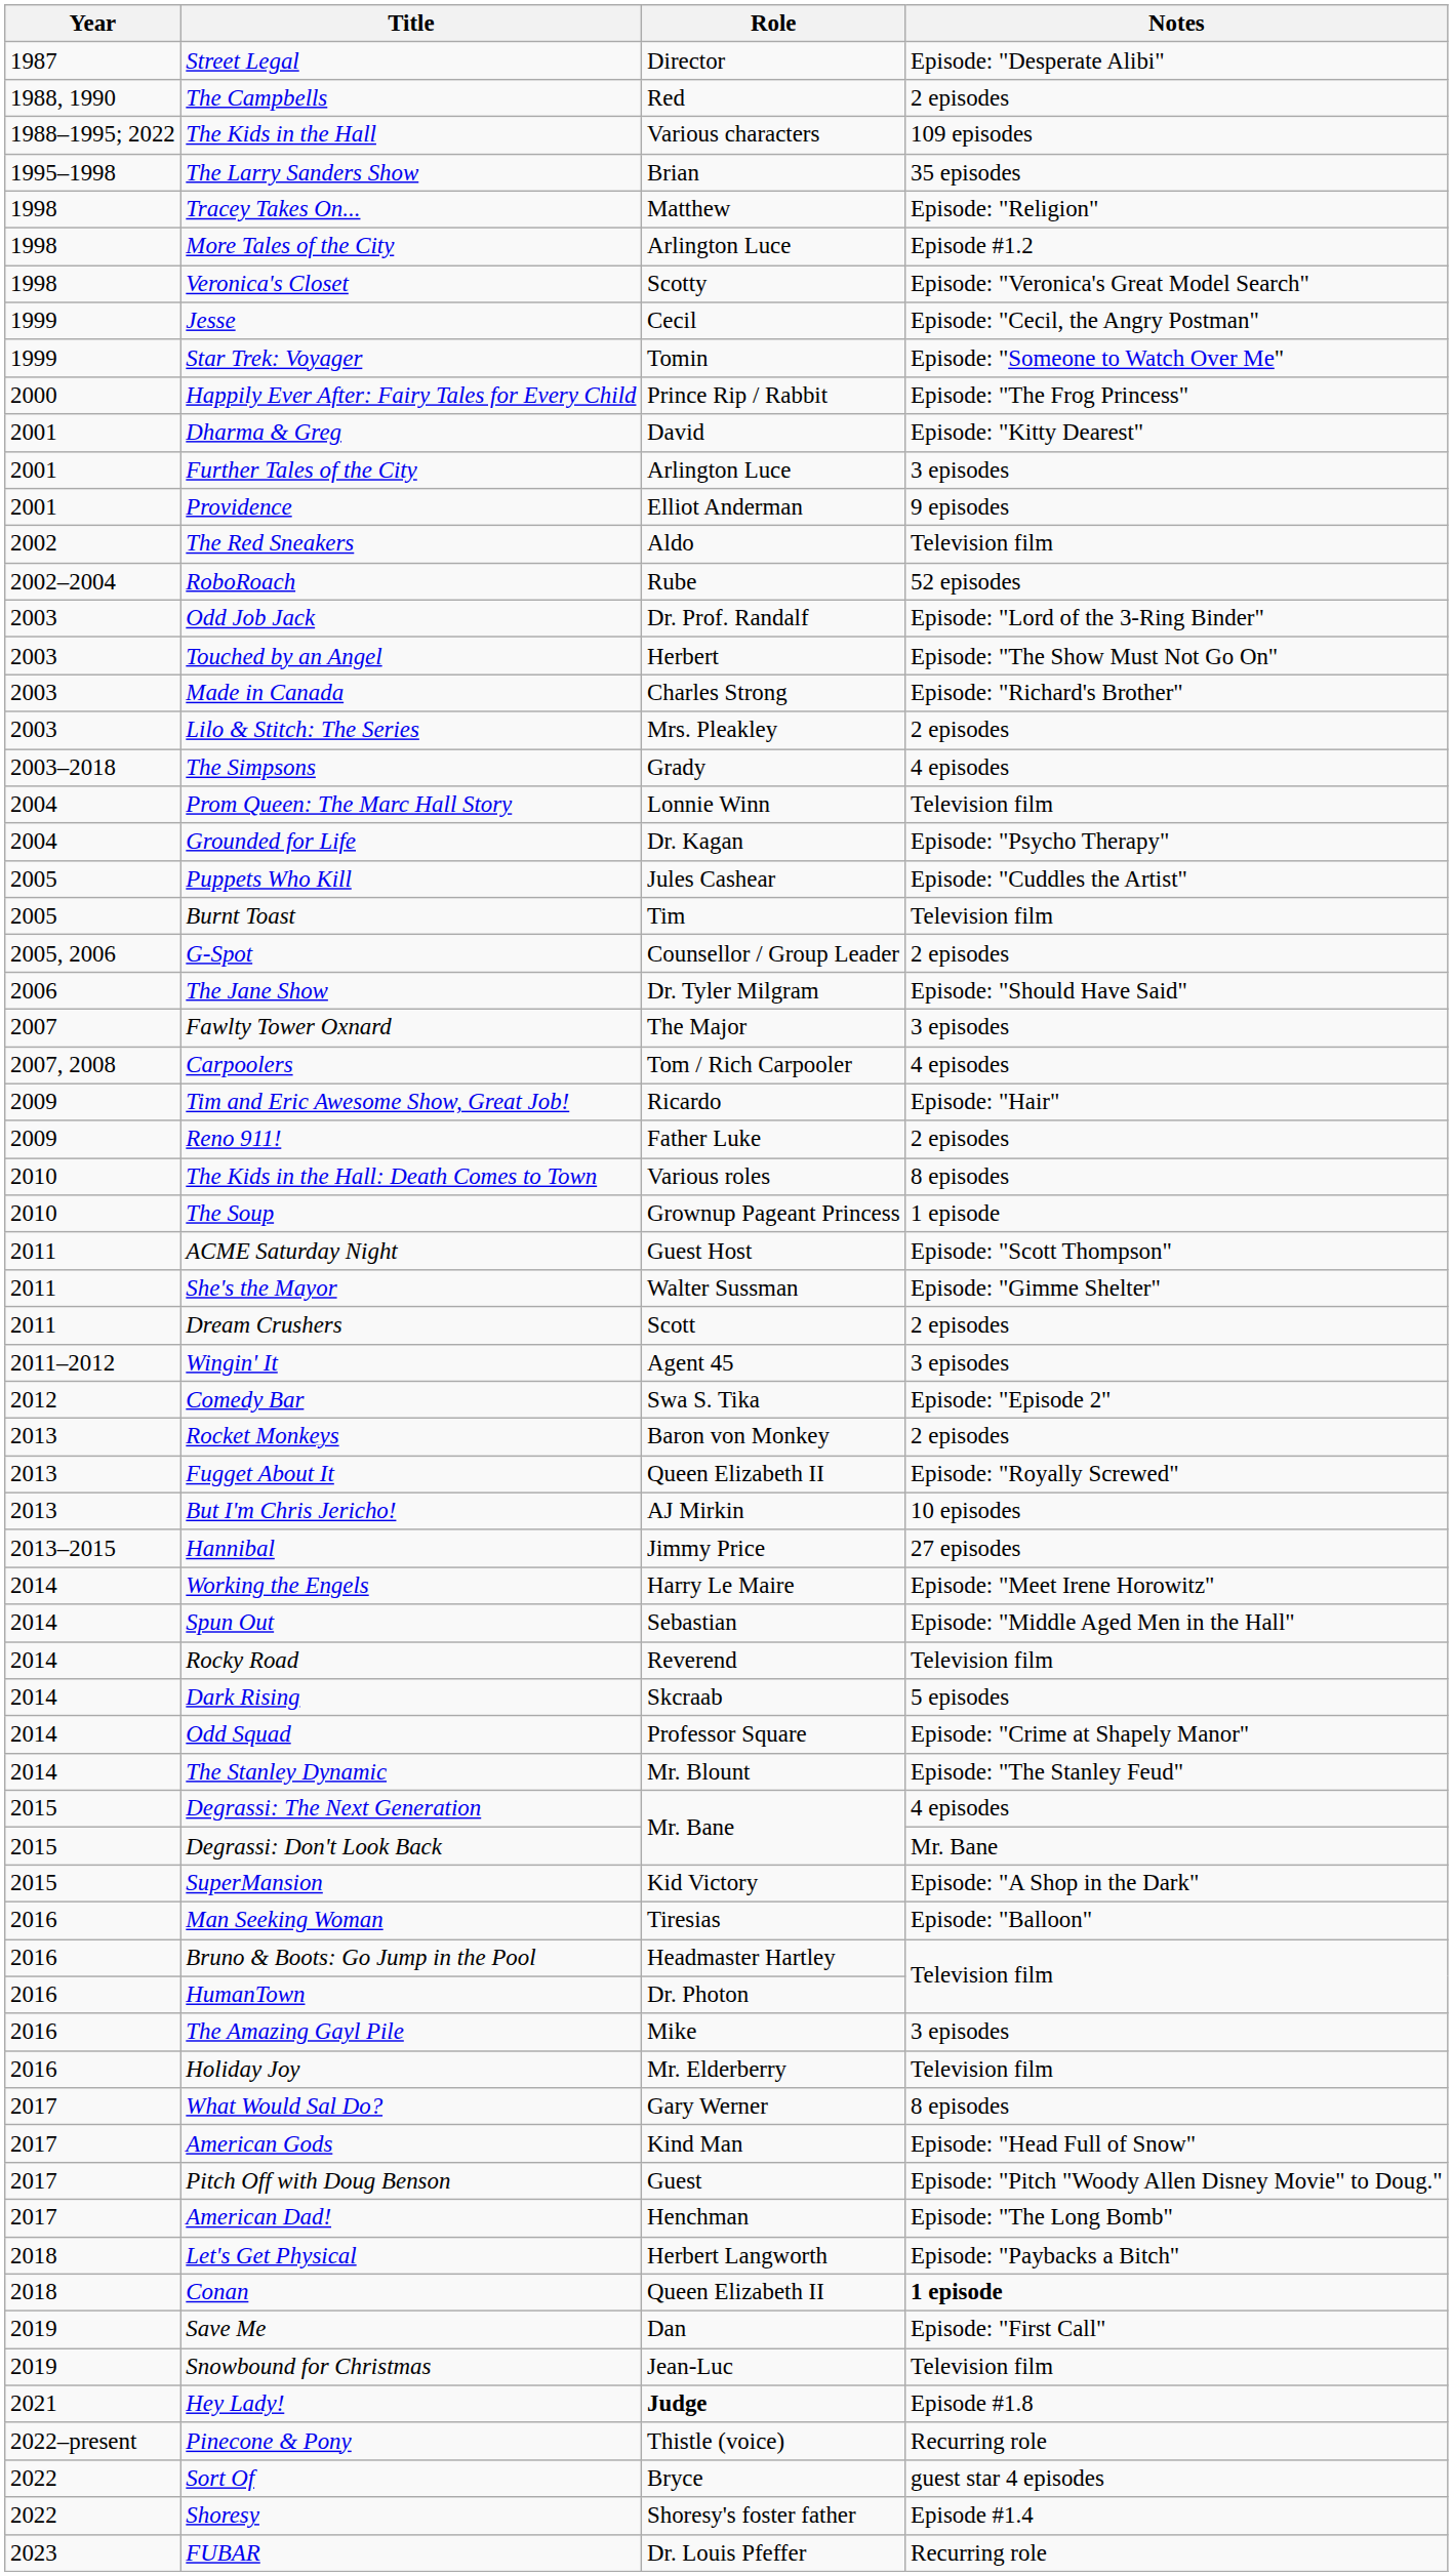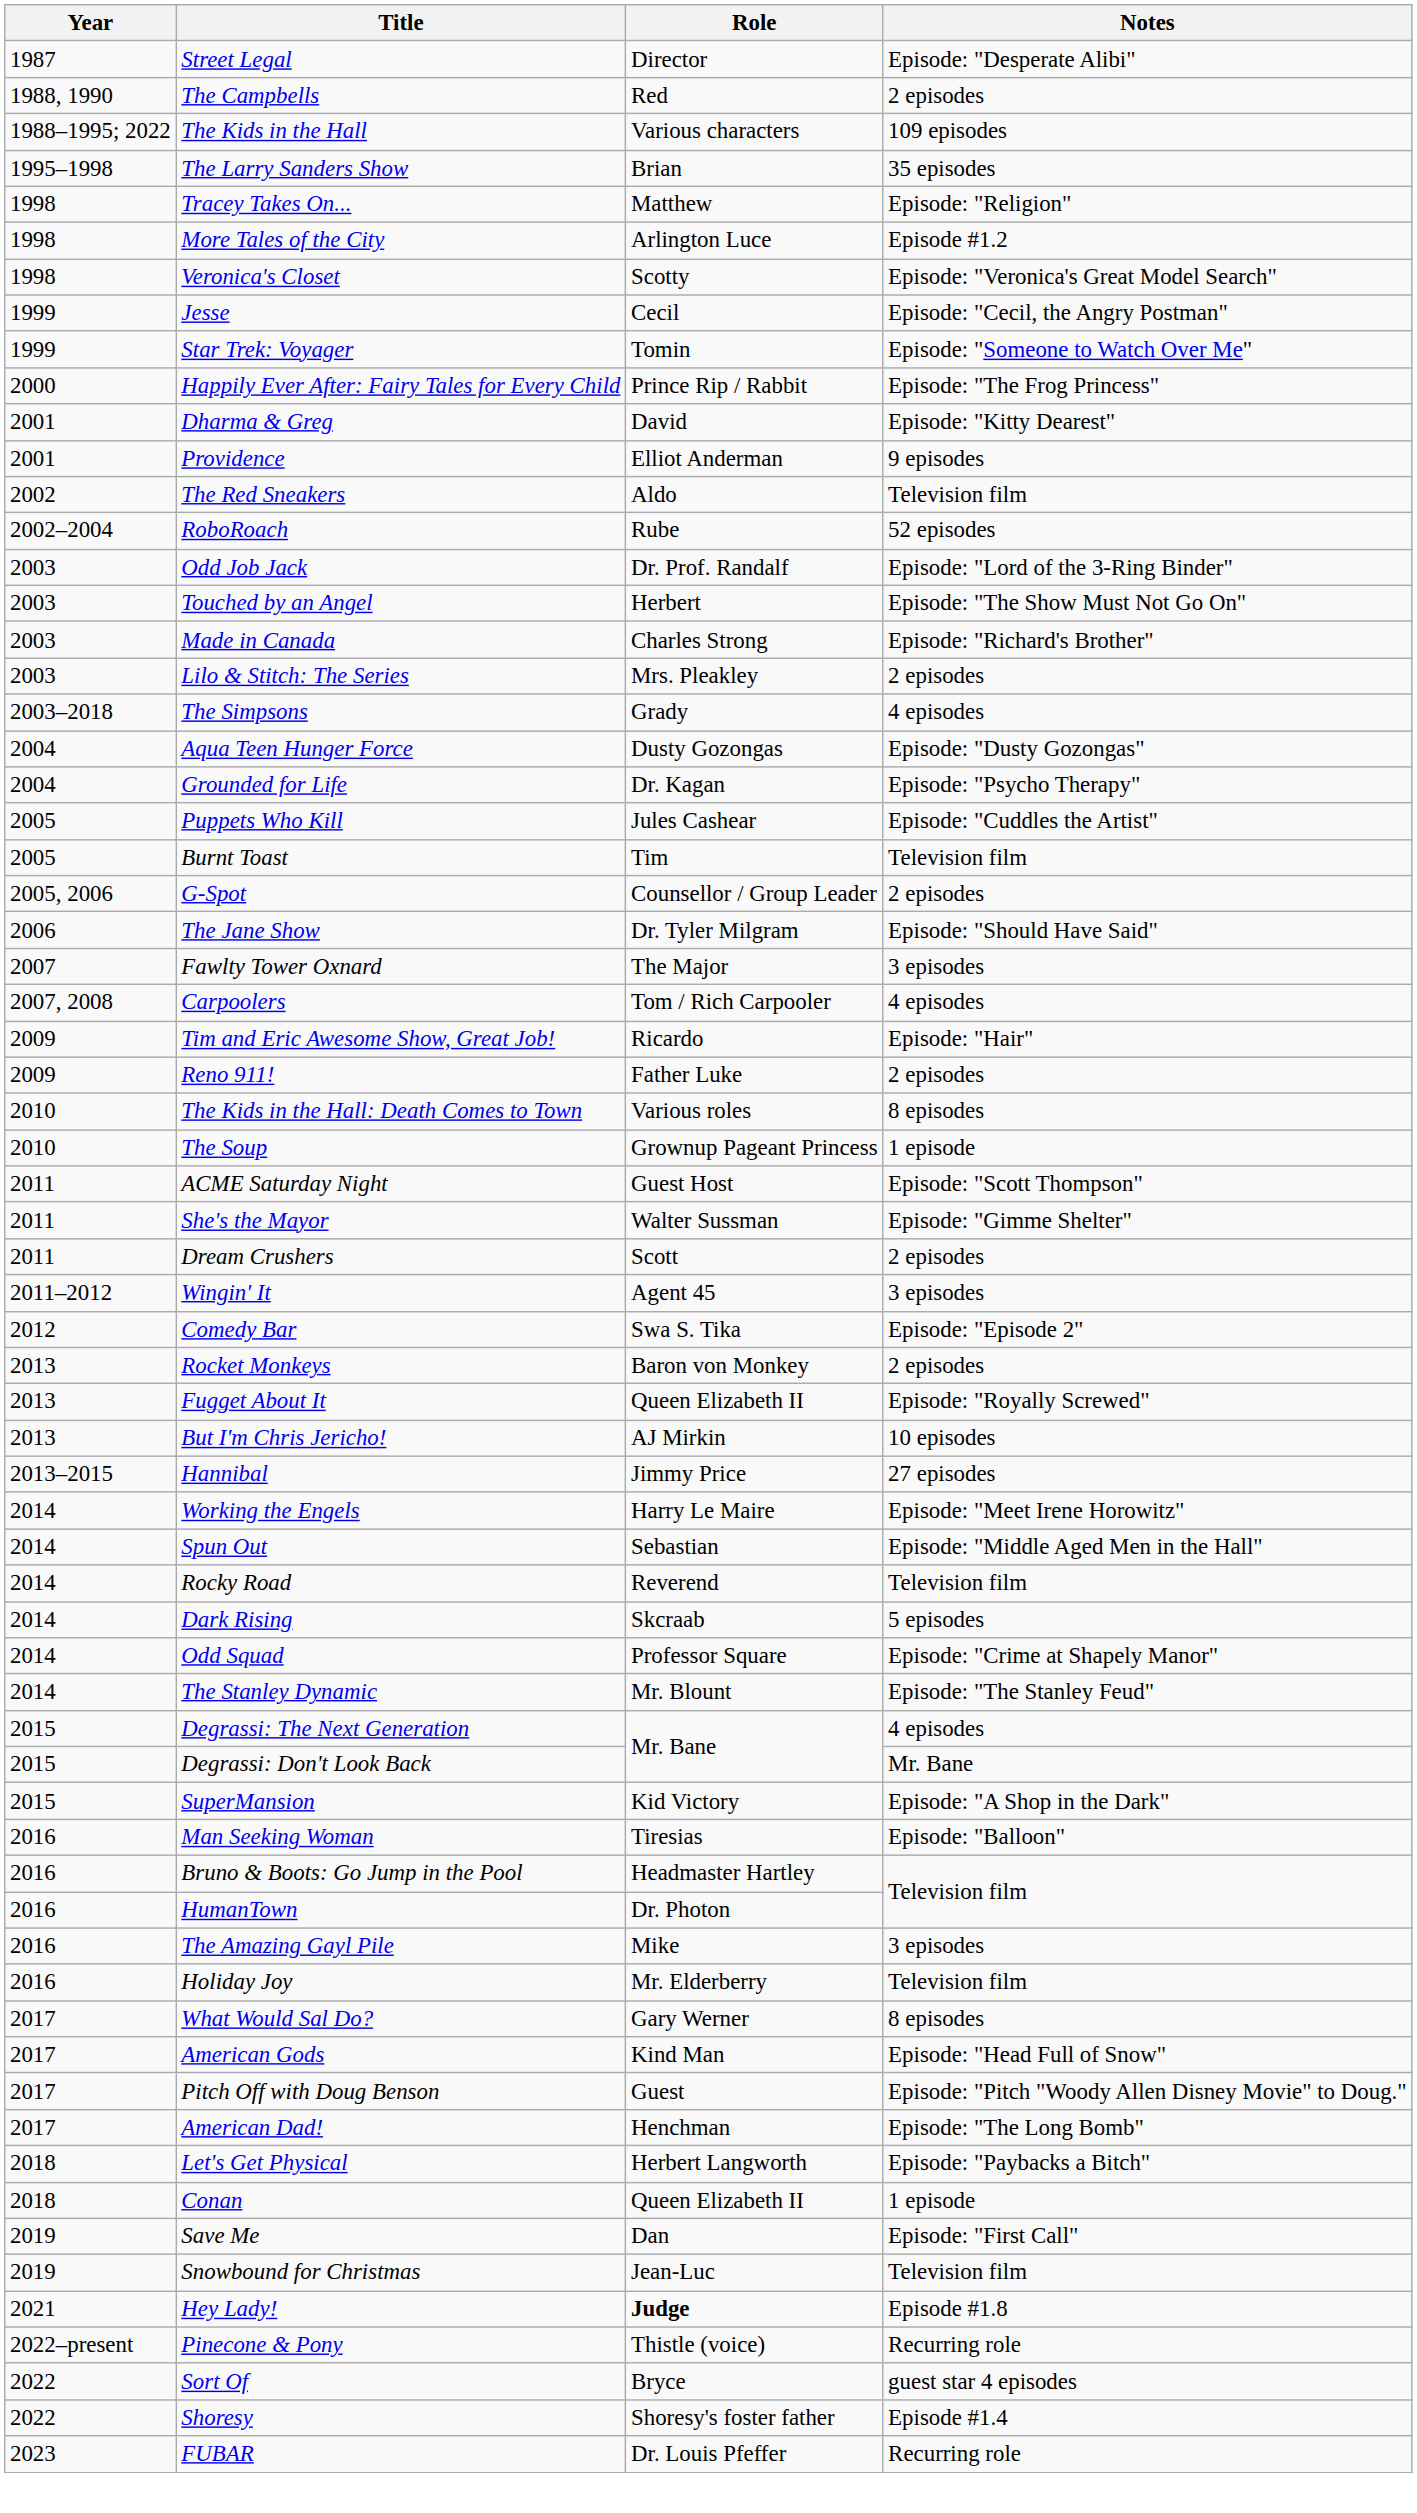- row: 2001 | Further Tales of the City | Arlington Luce | 3 episodes
- row: 2004 | Prom Queen: The Marc Hall Story | Lonnie Winn | Television film
+ row: 2004 | Aqua Teen Hunger Force | Dusty Gozongas | Episode: "Dusty Gozongas"
Conan | Notes: bold -> normal
